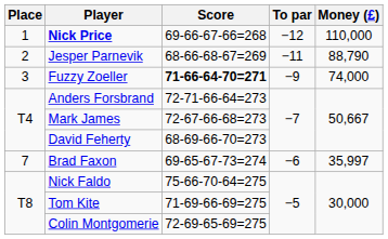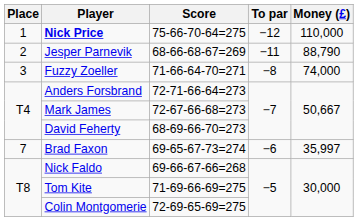Nick Price | Score: 69-66-67-66=268 -> 75-66-70-64=275
Fuzzy Zoeller | Score: bold -> normal
Fuzzy Zoeller | To par: −9 -> −8
Nick Faldo | Score: 75-66-70-64=275 -> 69-66-67-66=268
